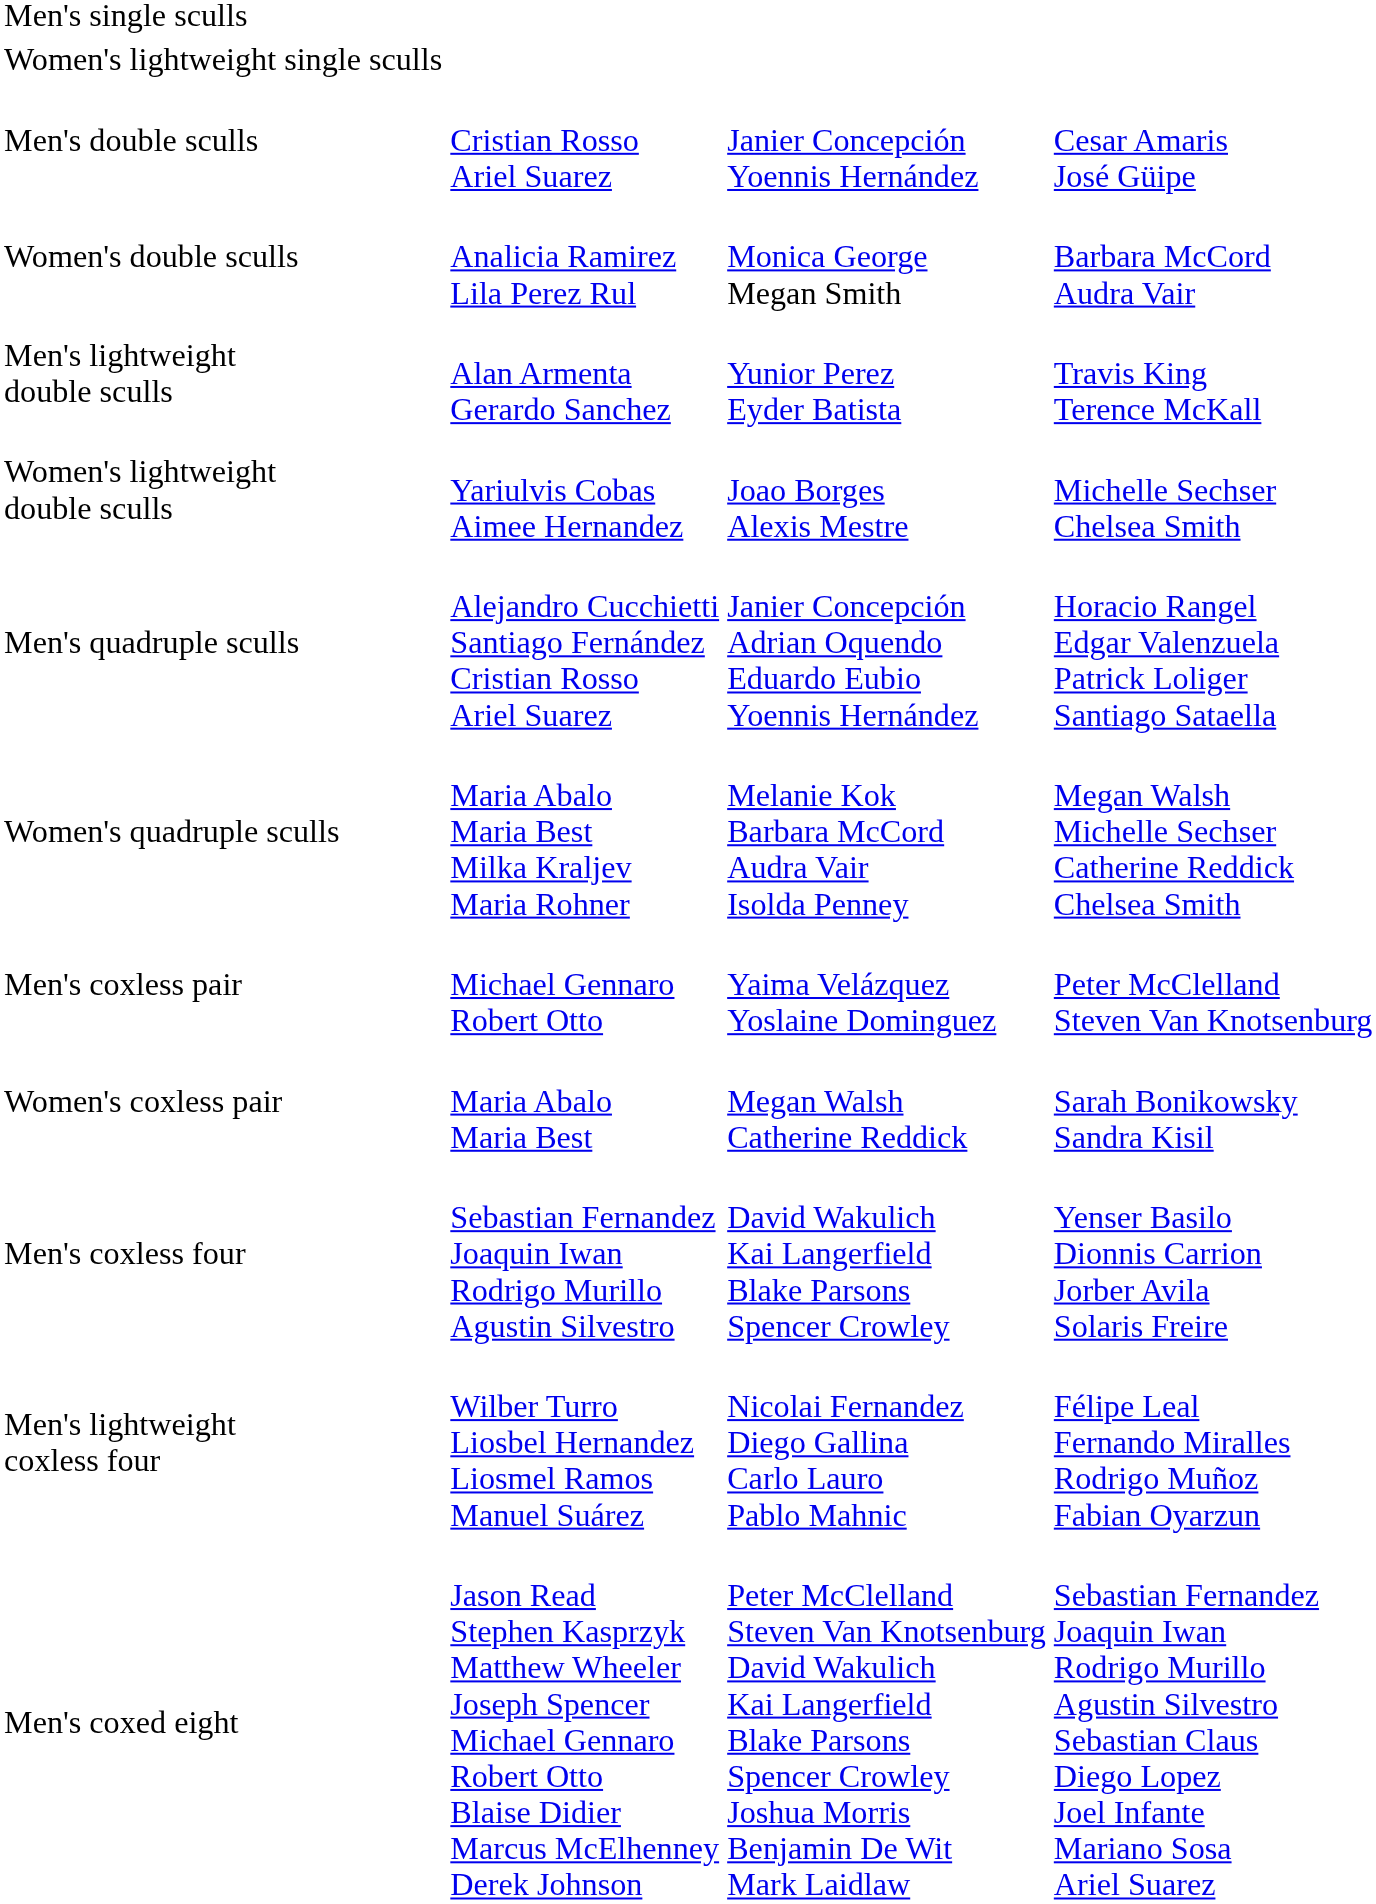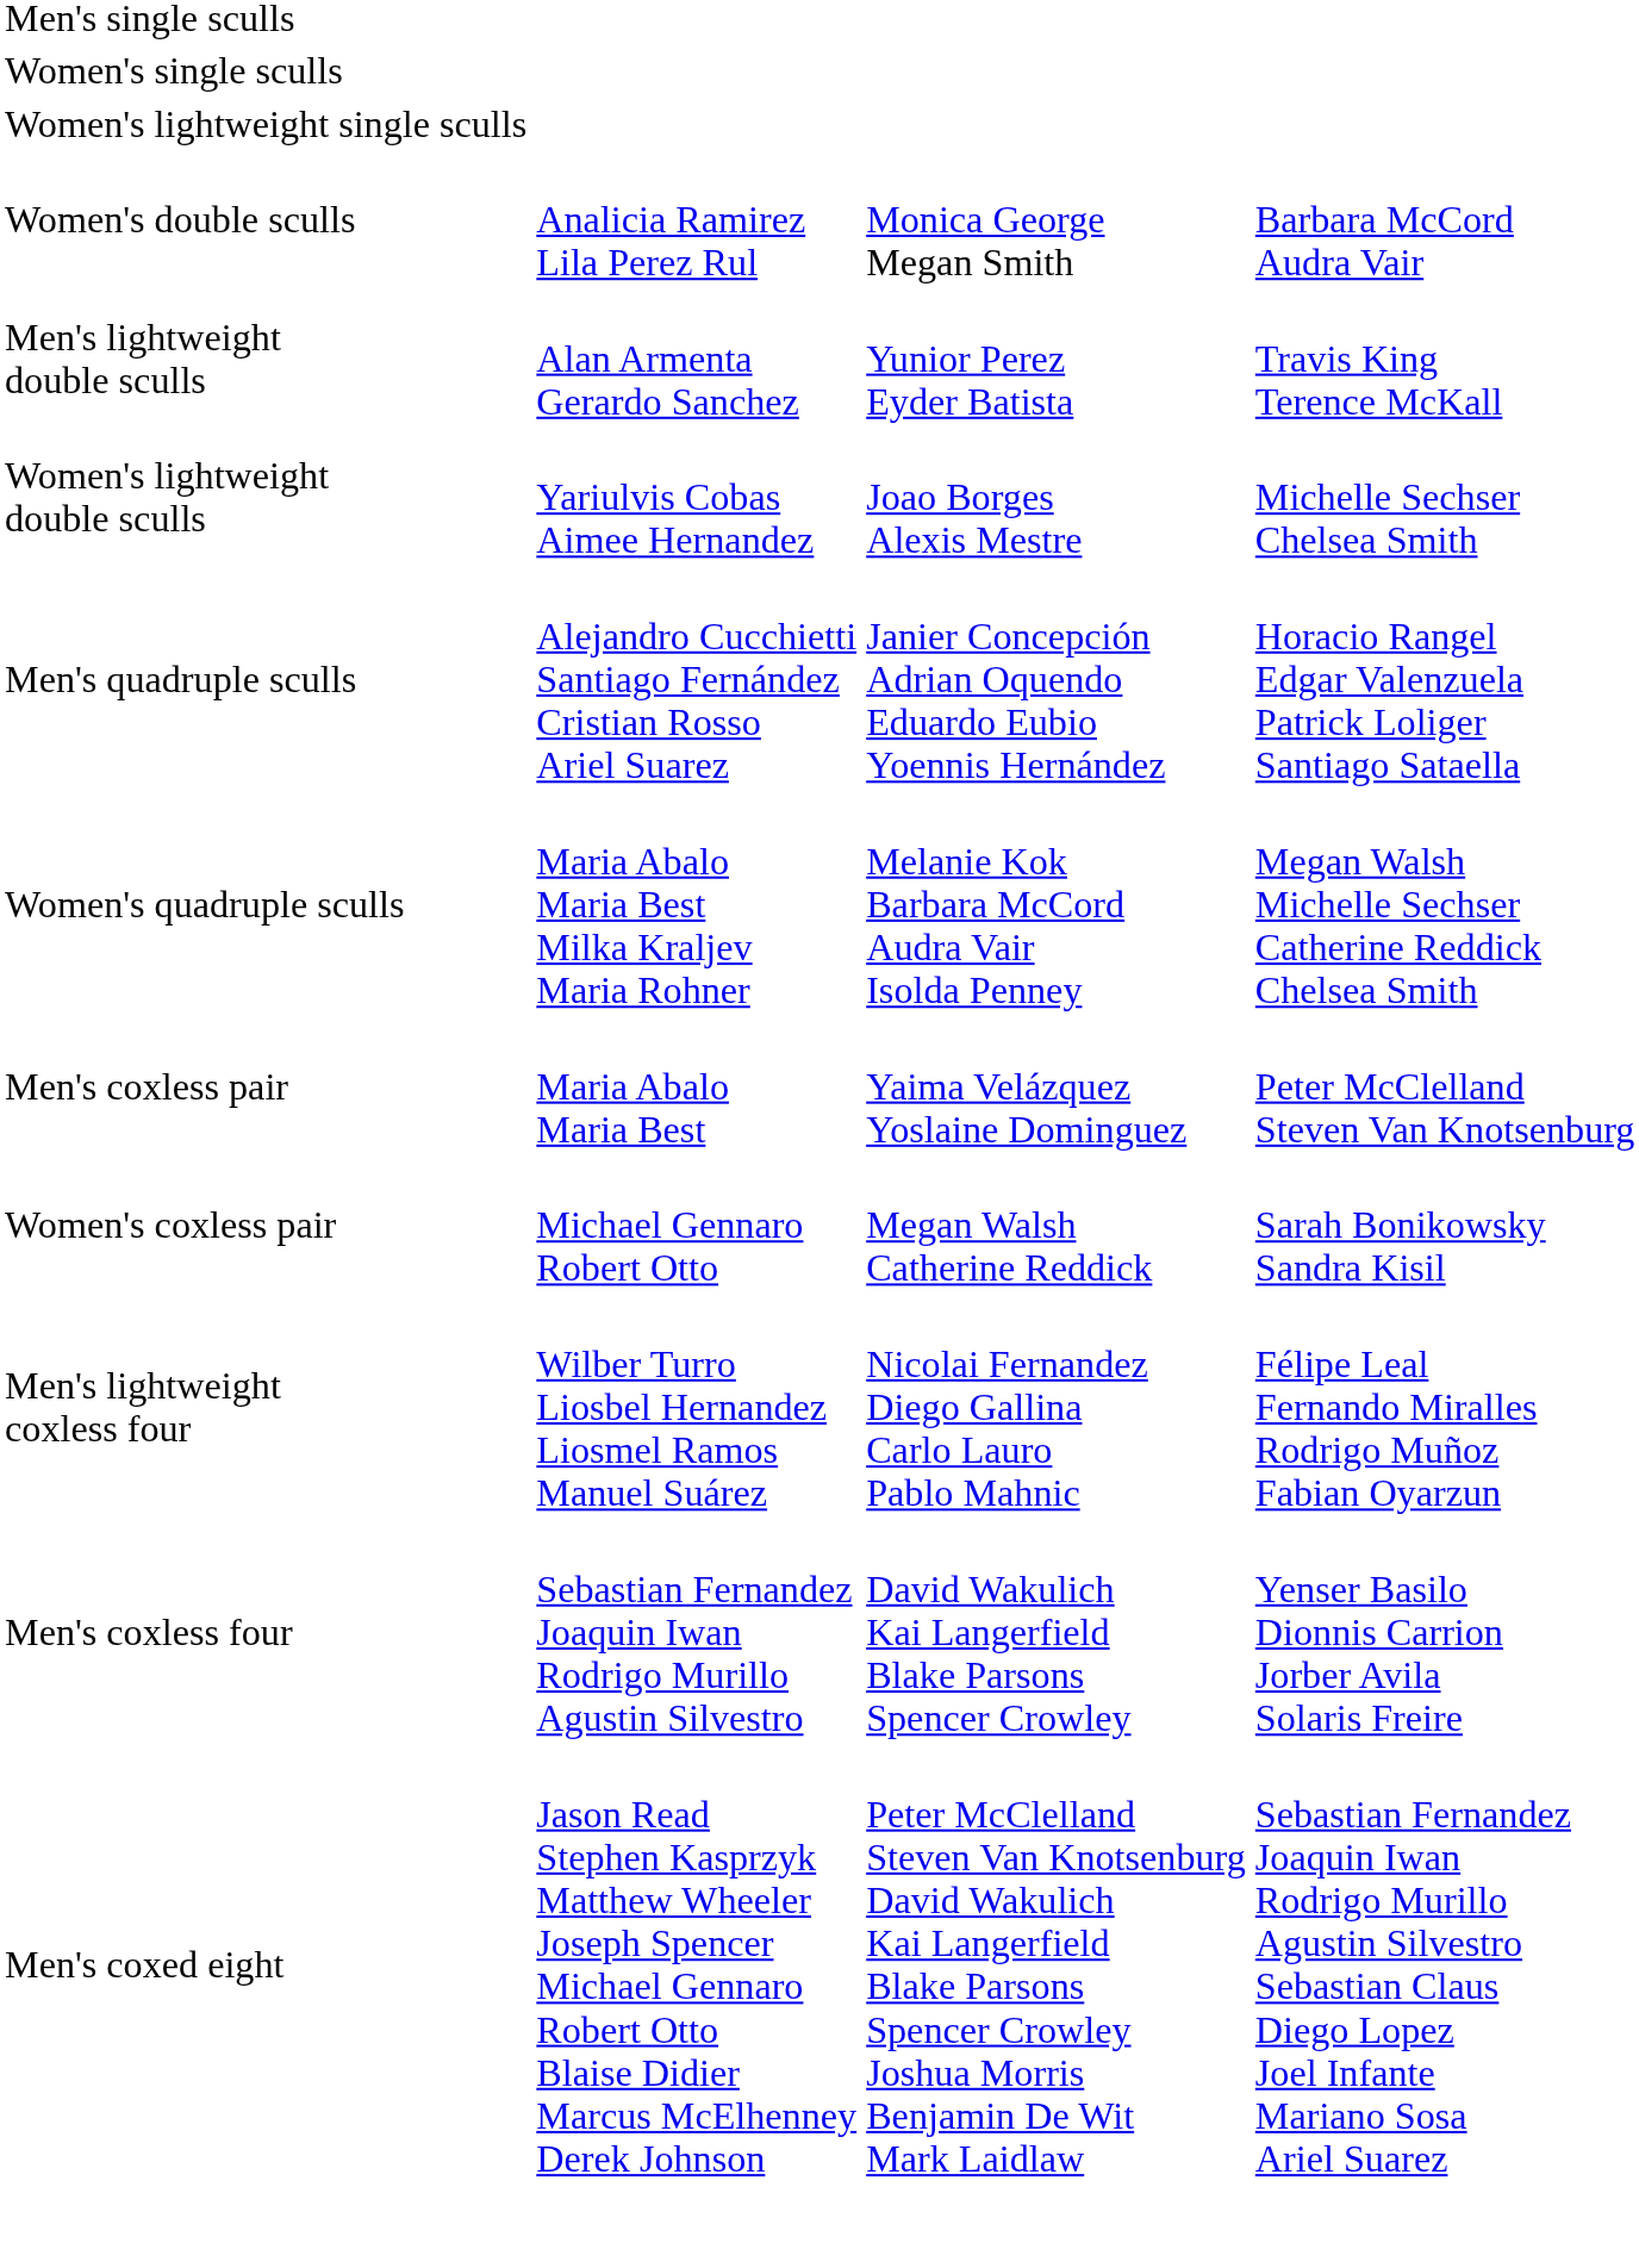+ row: Women's single sculls
- row: Men's double sculls | Cristian Rosso Ariel Suarez | Janier Concepción Yoennis Hernández | Cesar Amaris José Güipe
Men's coxless pair | column 2: Michael Gennaro Robert Otto -> Maria Abalo Maria Best
Women's coxless pair | column 2: Maria Abalo Maria Best -> Michael Gennaro Robert Otto
rows swapped: Men's coxless four <-> Men's lightweight coxless four
